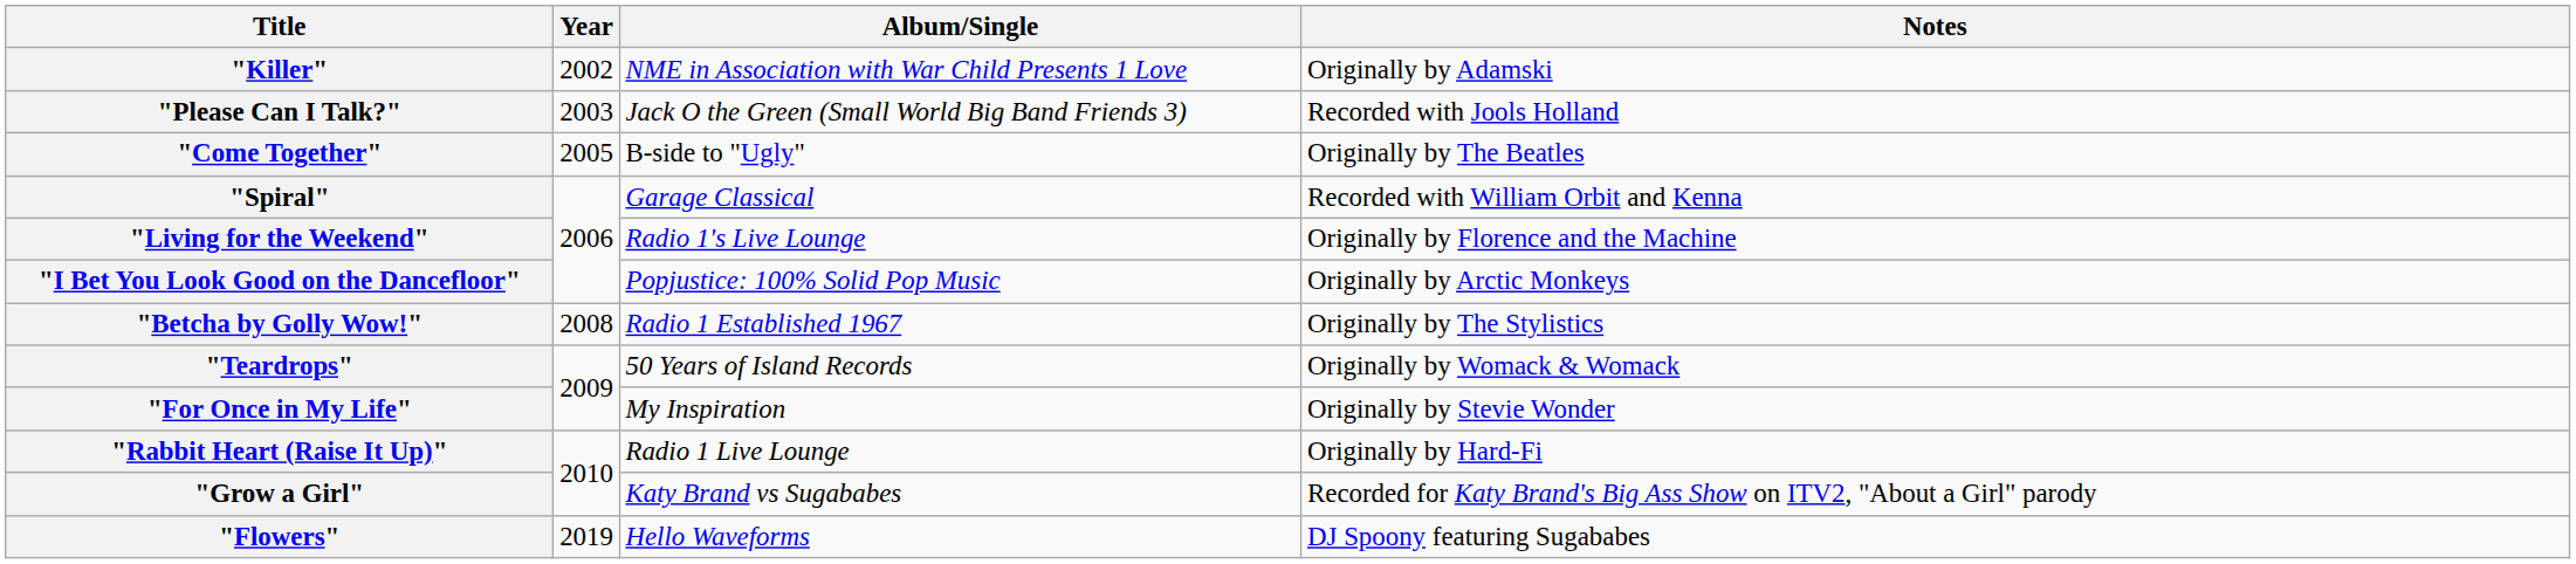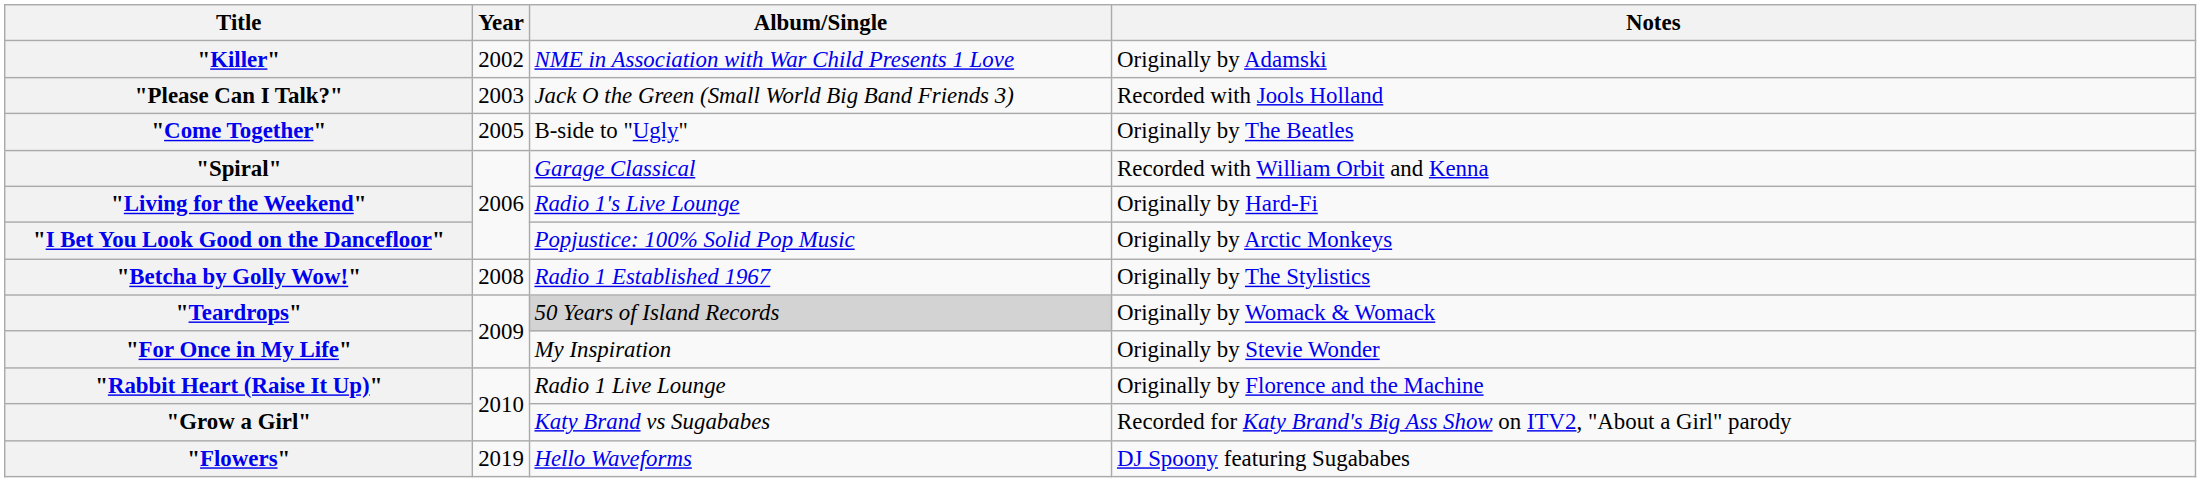"Living for the Weekend" | Notes: Originally by Florence and the Machine -> Originally by Hard-Fi
"Teardrops" | Album/Single: no background -> lightgrey background
"Rabbit Heart (Raise It Up)" | Notes: Originally by Hard-Fi -> Originally by Florence and the Machine
